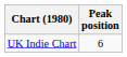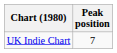UK Indie Chart | Peak position: 6 -> 7
